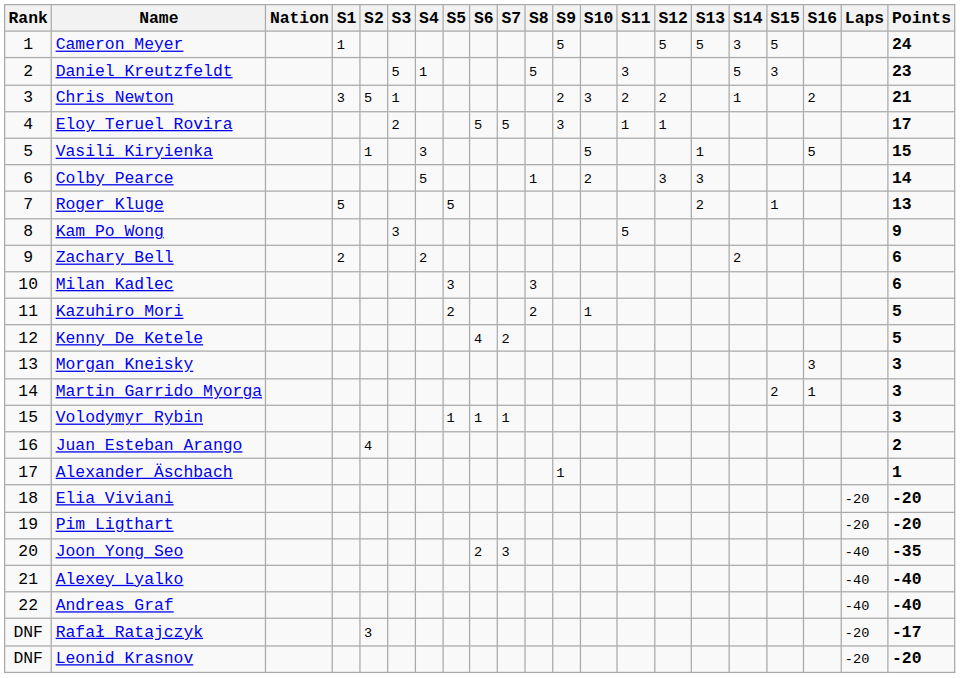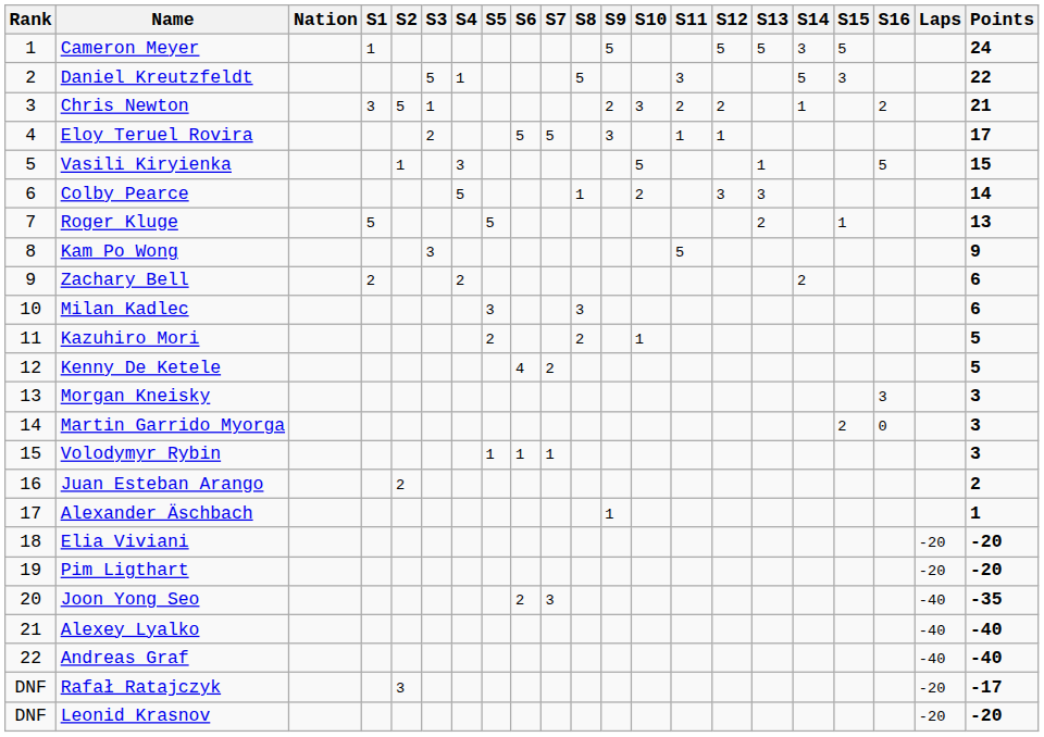Daniel Kreutzfeldt | Points: 23 -> 22
Martin Garrido Myorga | S16: 1 -> 0
Juan Esteban Arango | S2: 4 -> 2
